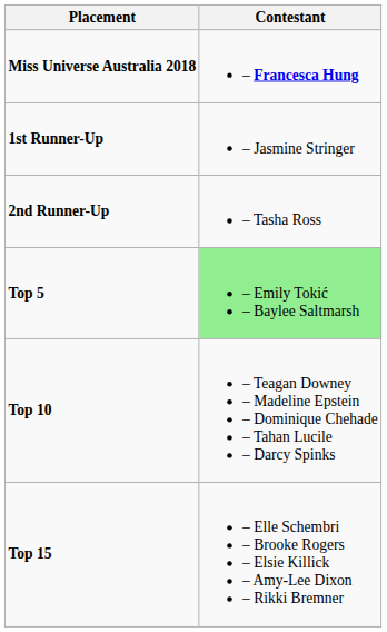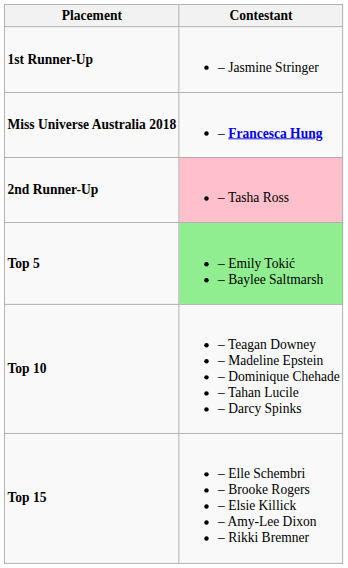rows swapped: Miss Universe Australia 2018 <-> 1st Runner-Up
2nd Runner-Up | Contestant: no background -> pink background
